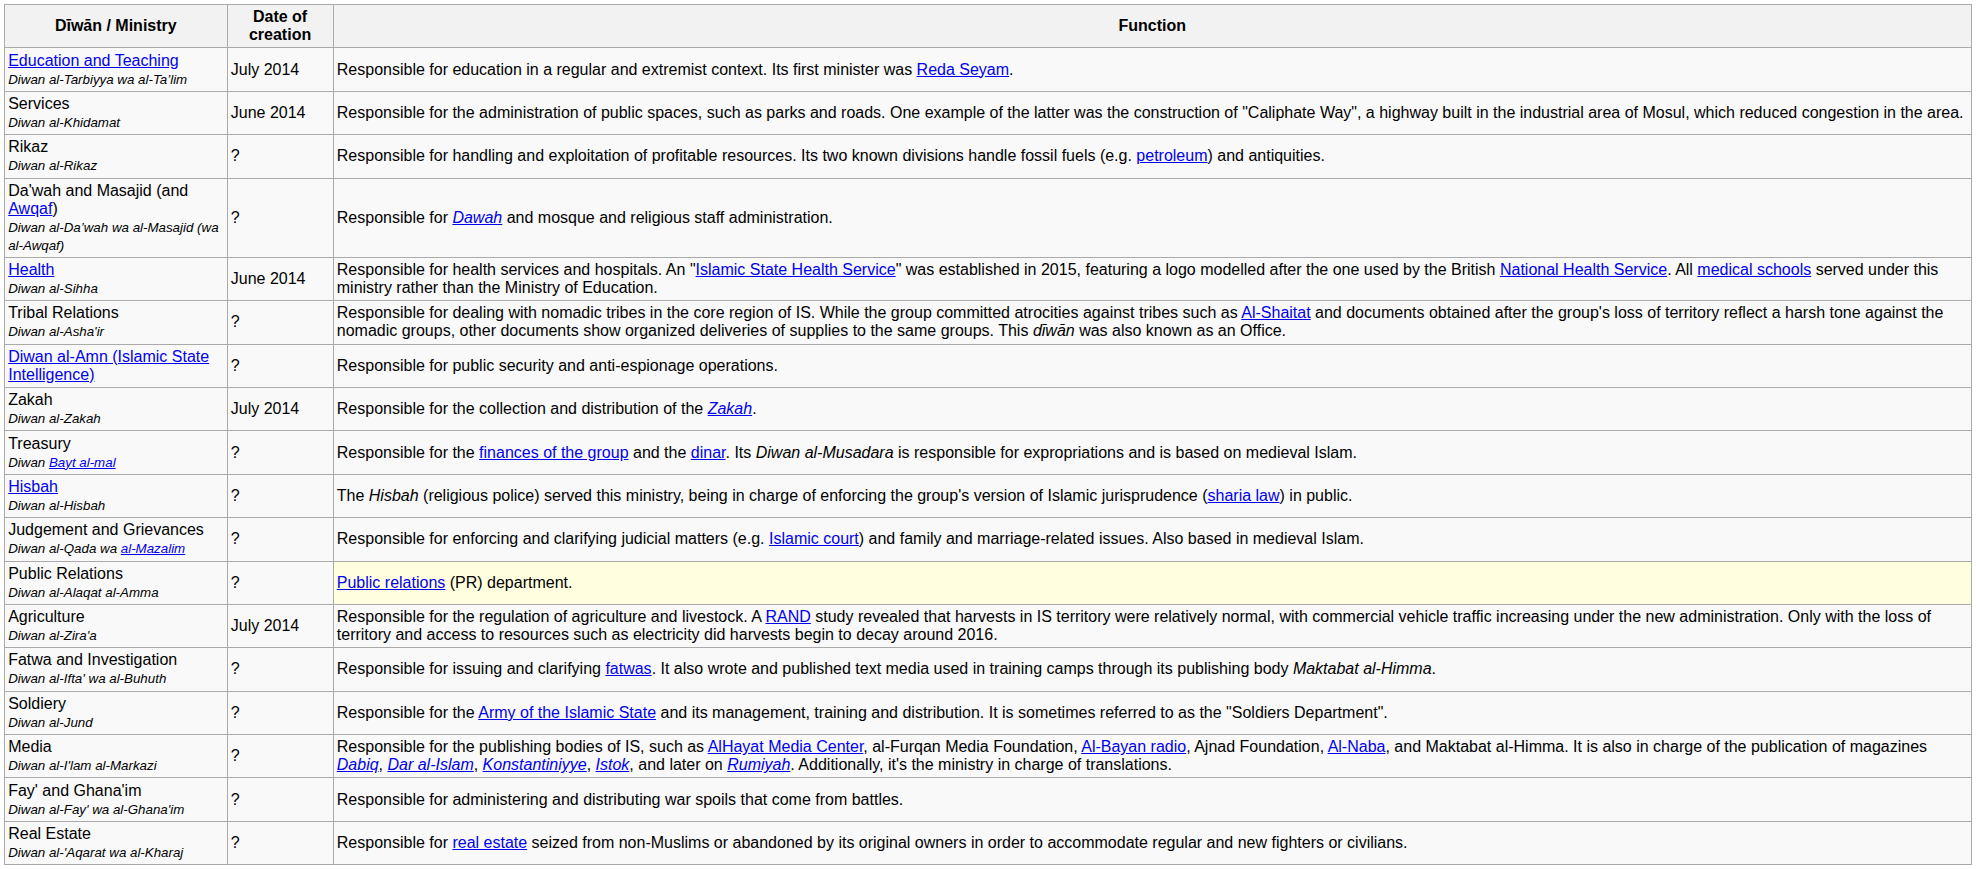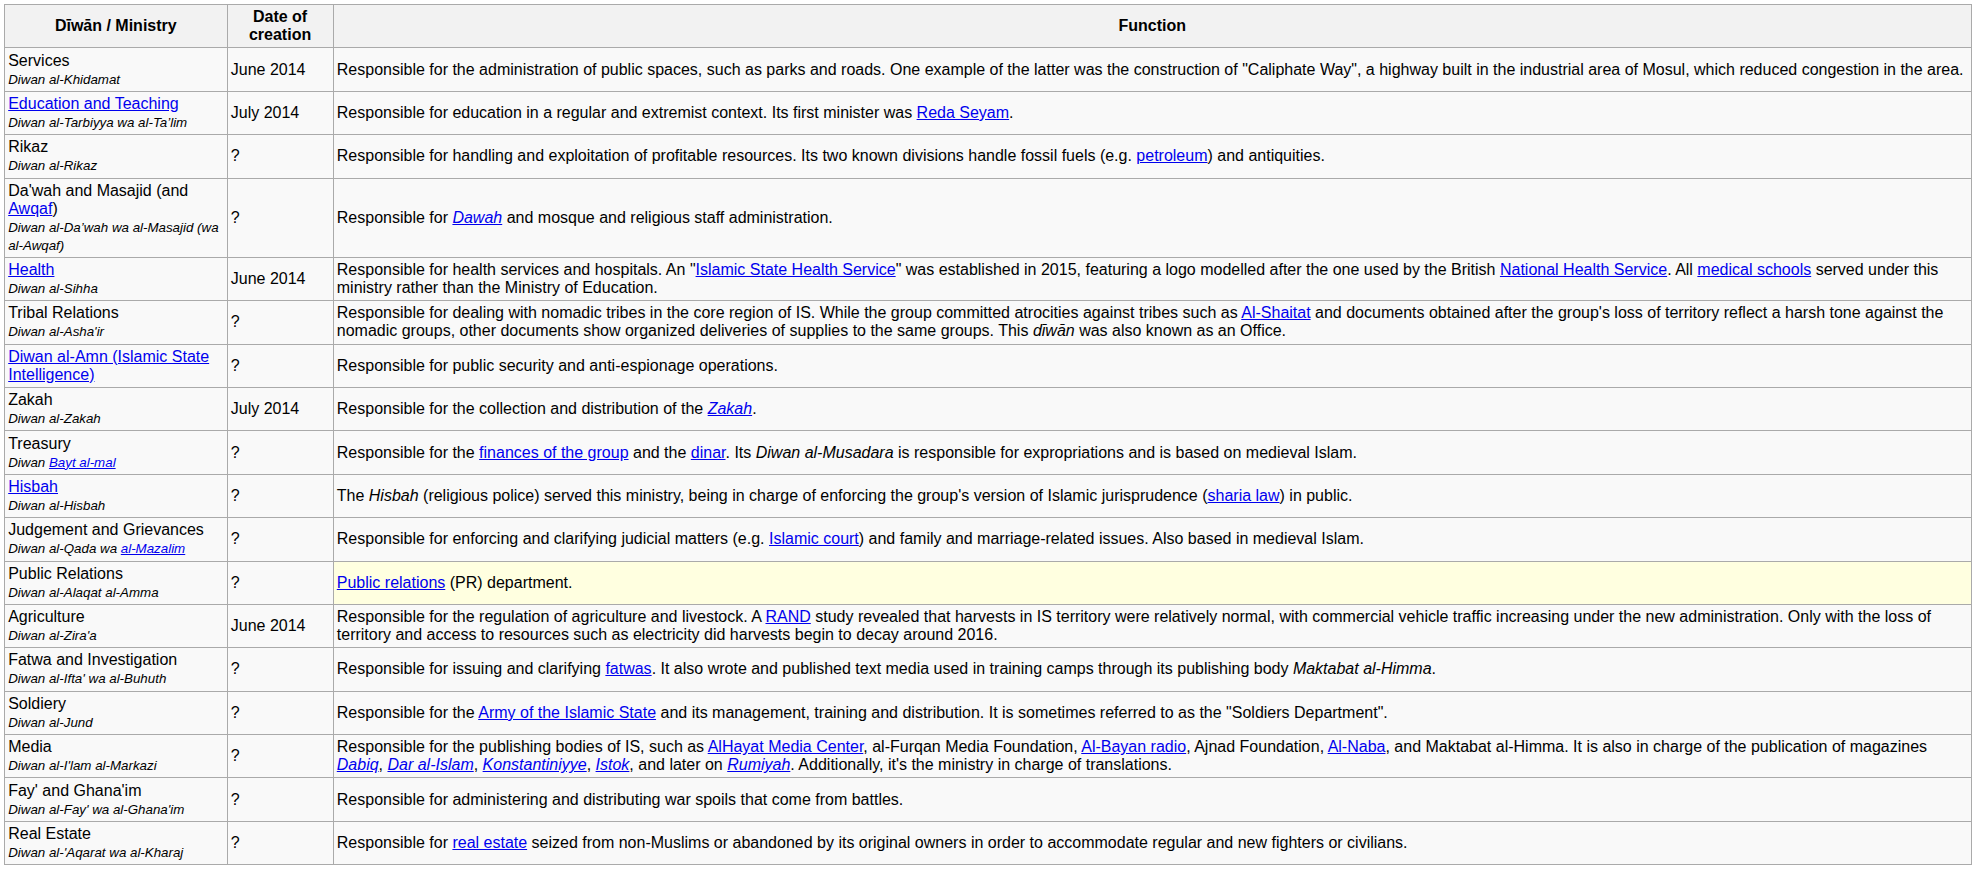rows swapped: Education and Teaching Diwan al-Tarbiyya wa al-Ta’lim <-> Services Diwan al-Khidamat
Agriculture Diwan al-Zira'a | Date of creation: July 2014 -> June 2014
